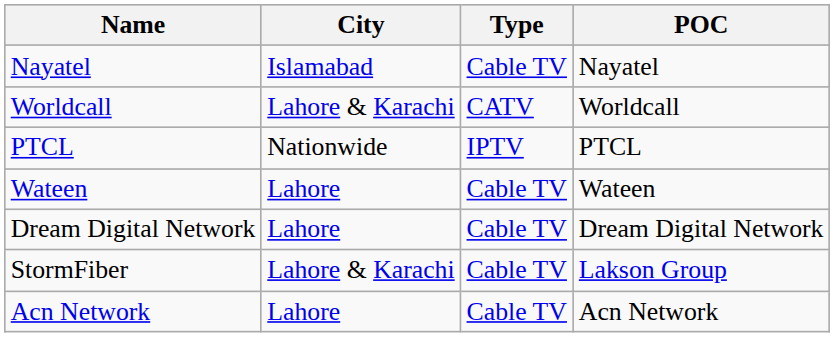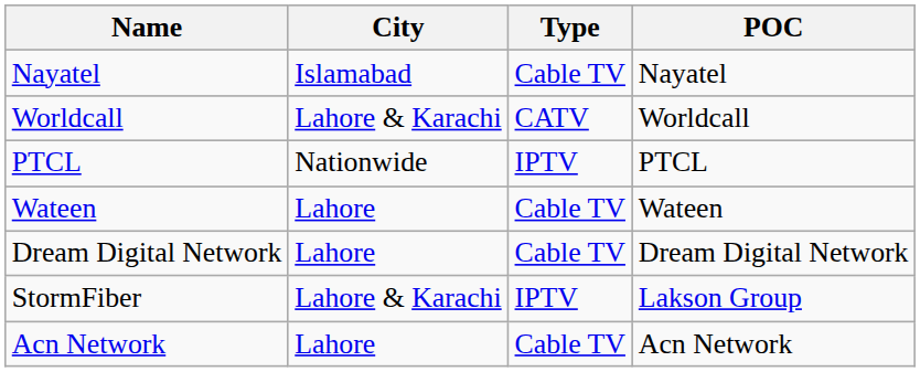StormFiber | Type: Cable TV -> IPTV
